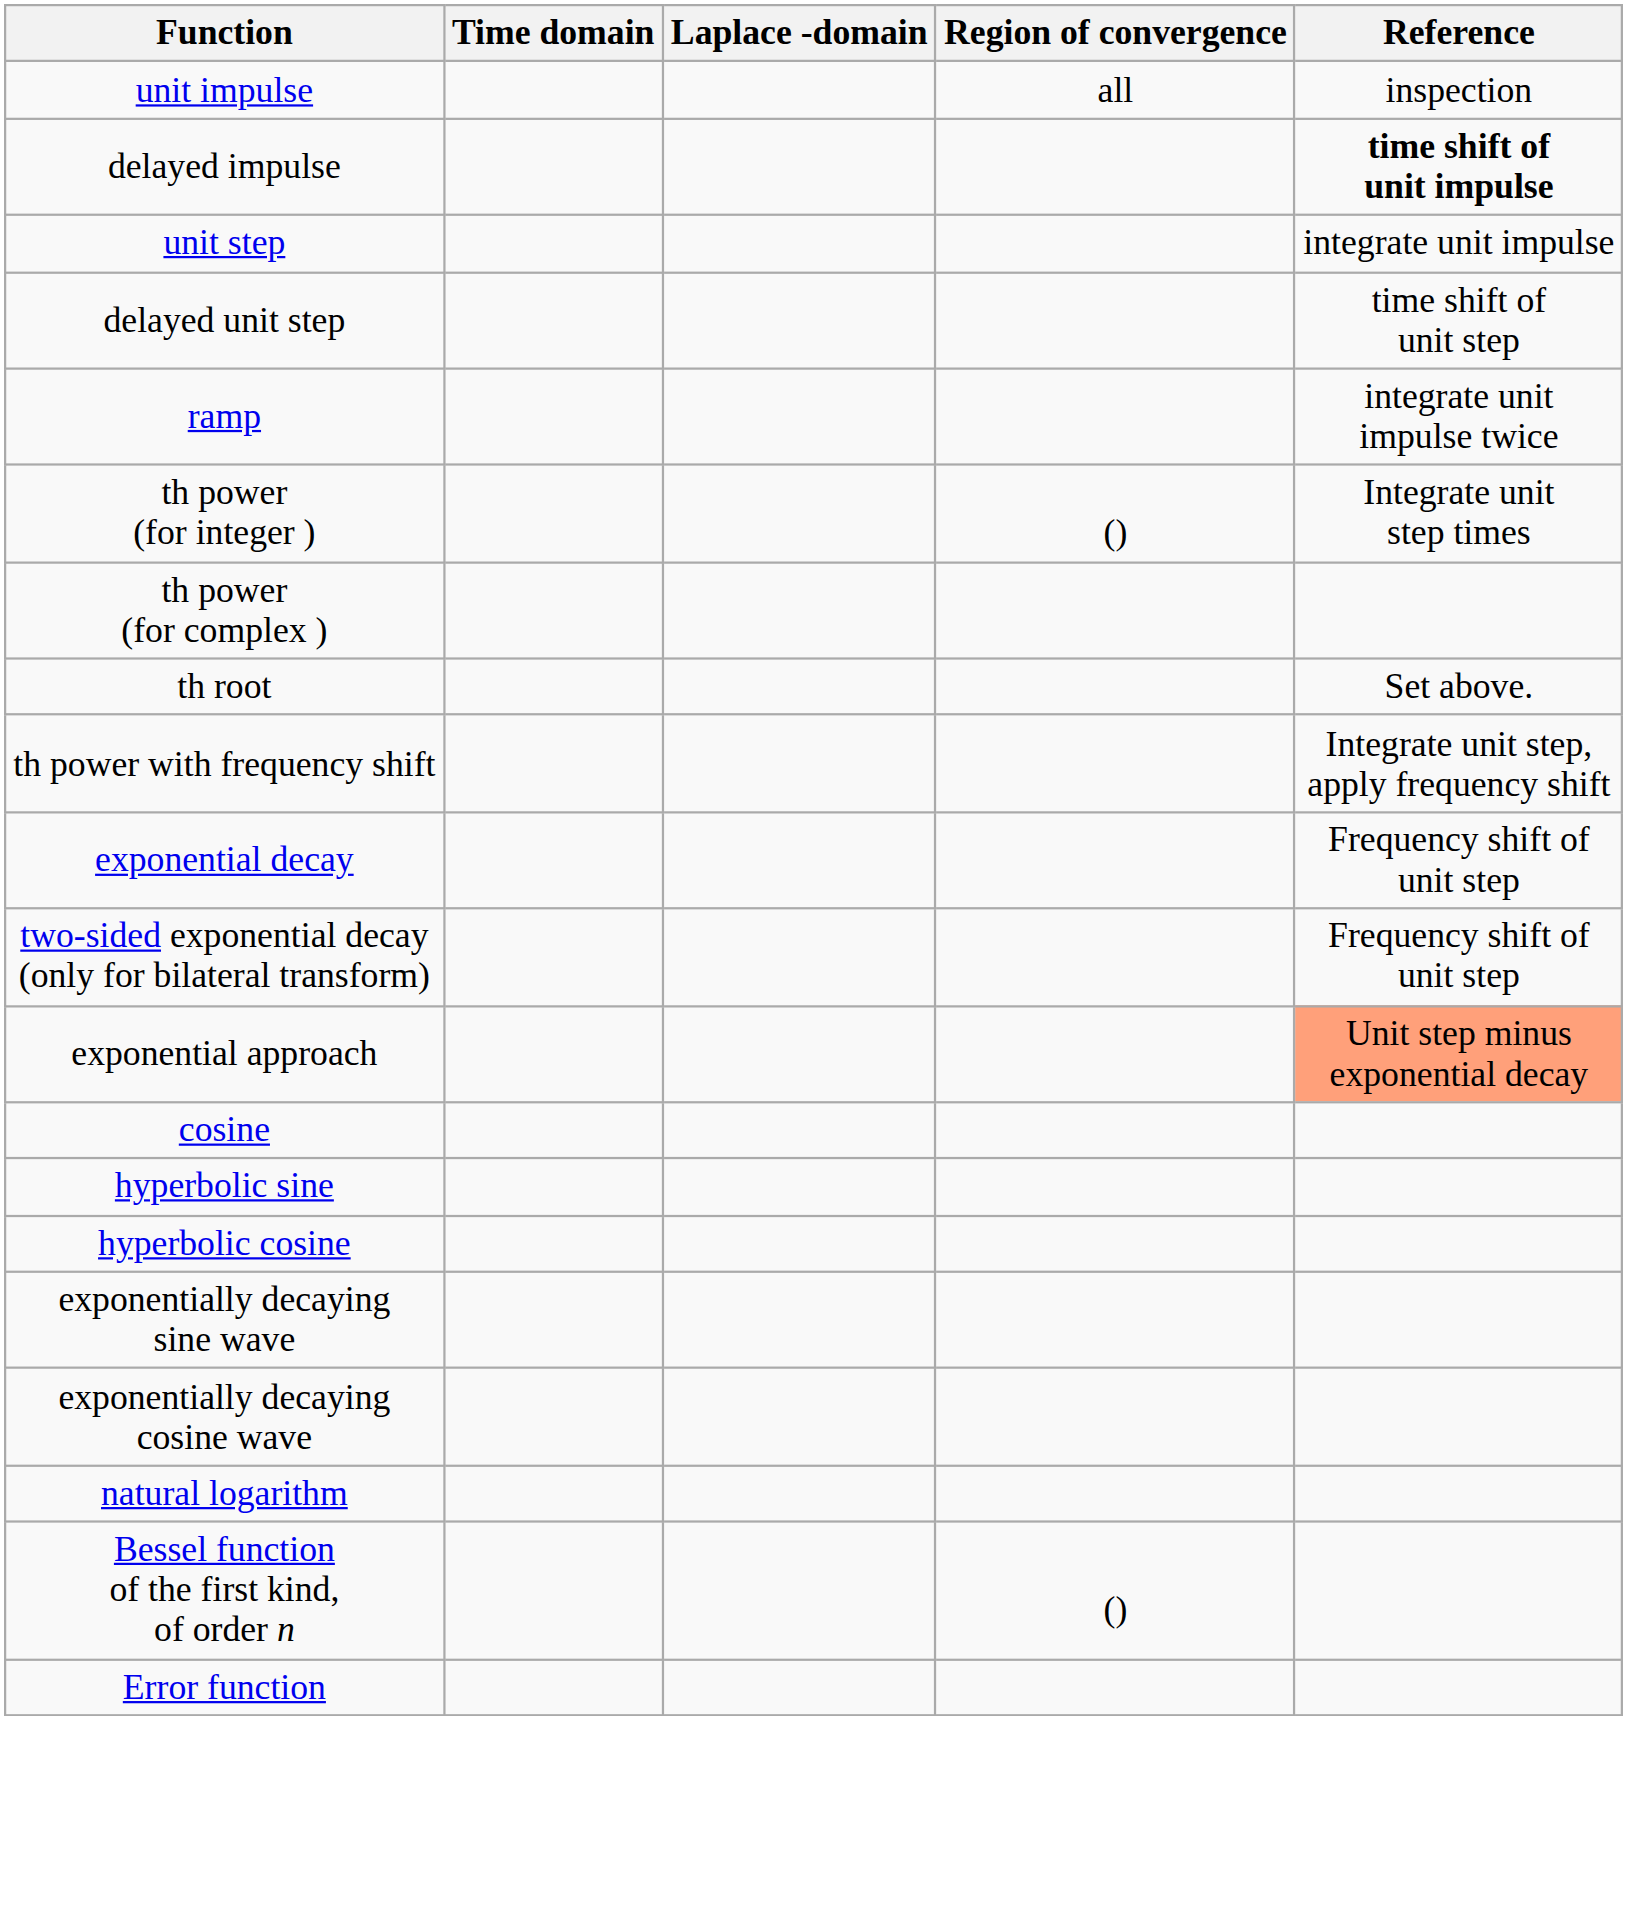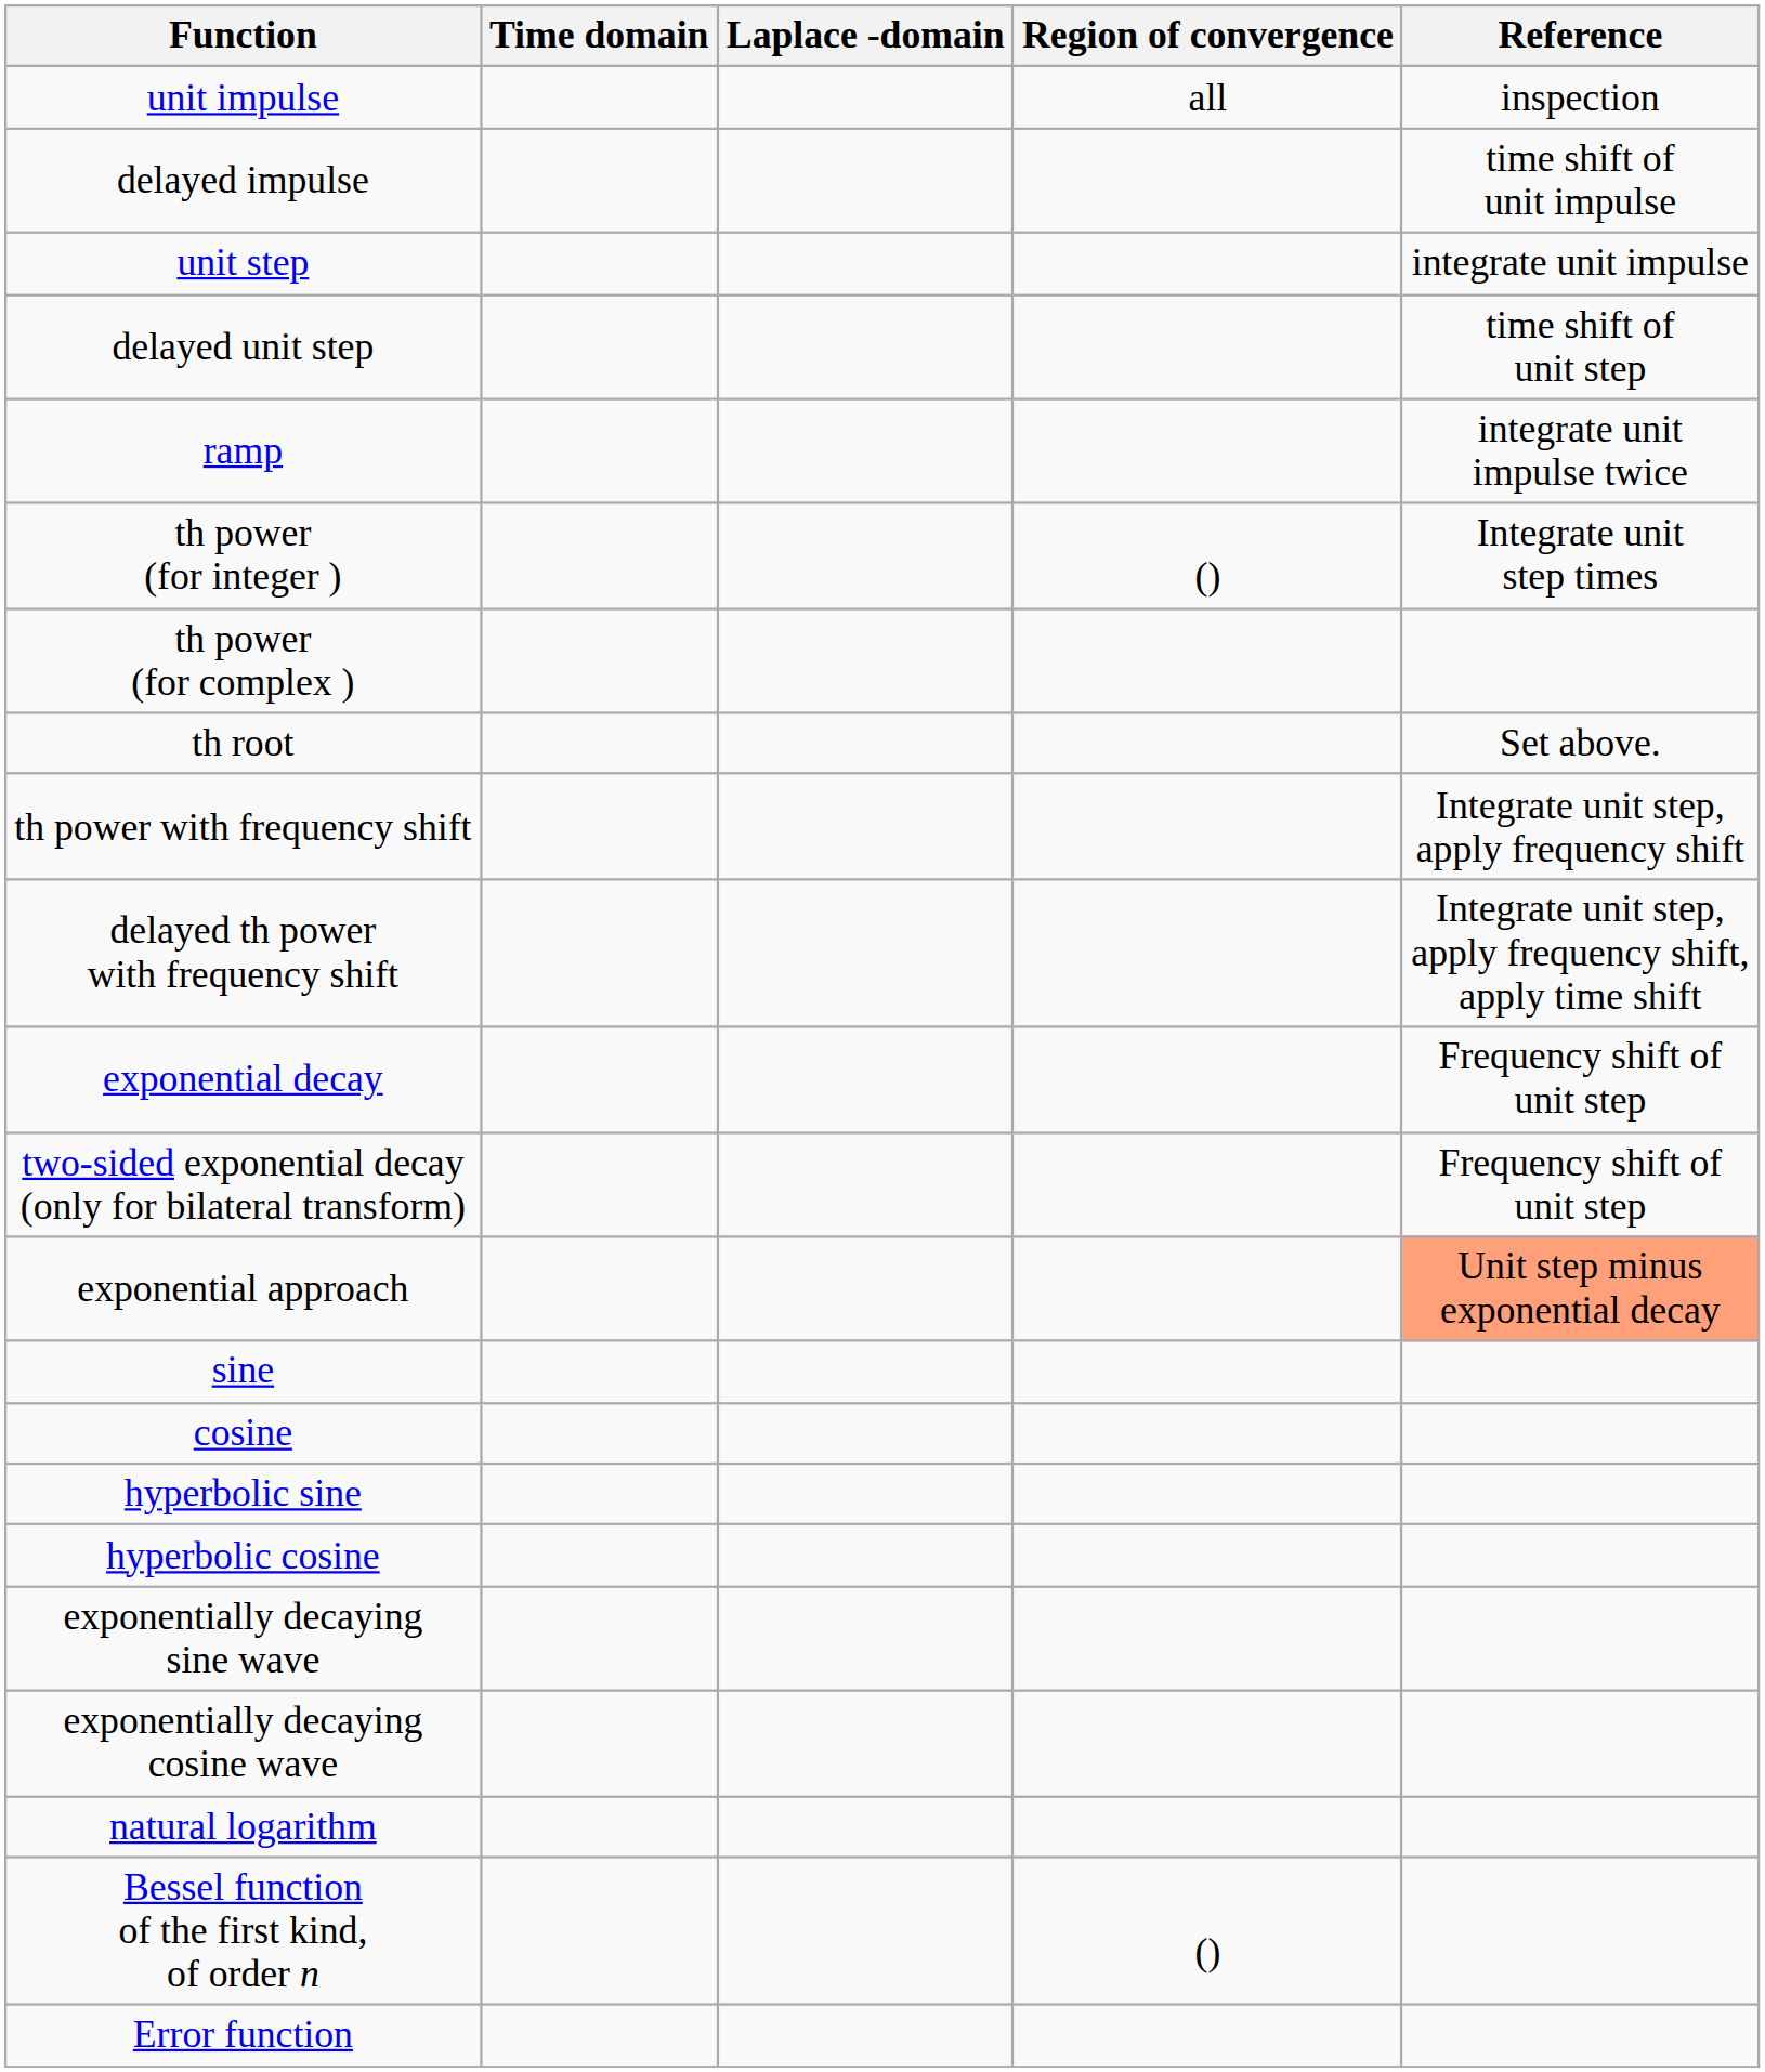delayed impulse | Reference: bold -> normal
+ row: delayed th power with frequency shift | Integrate unit step, apply frequency shift, apply time shift
+ row: sine
